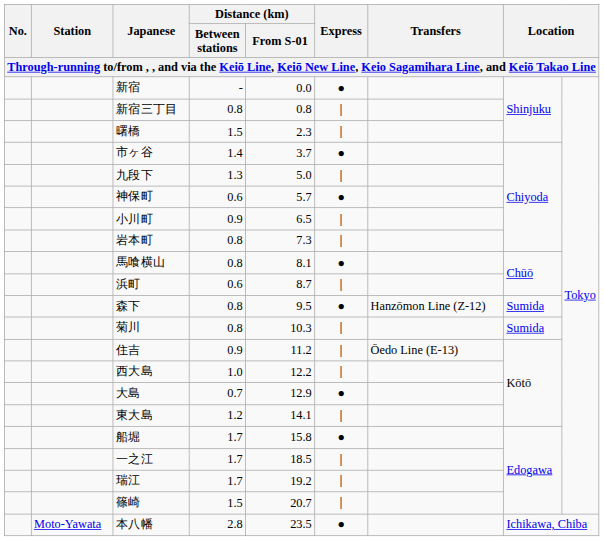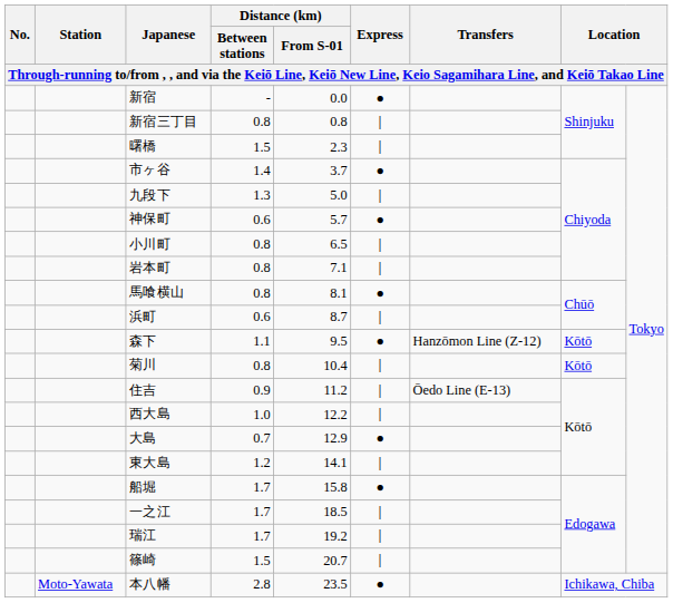小川町 | Distance (km) / Between stations: 0.9 -> 0.8
岩本町 | Distance (km) / From S-01: 7.3 -> 7.1
森下 | Distance (km) / Between stations: 0.8 -> 1.1
森下 | column 8: Sumida -> Kōtō
菊川 | Distance (km) / From S-01: 10.3 -> 10.4
菊川 | column 8: Sumida -> Kōtō
